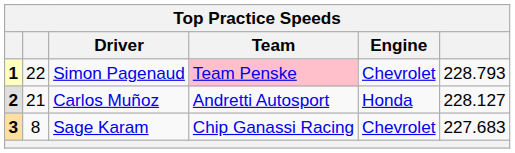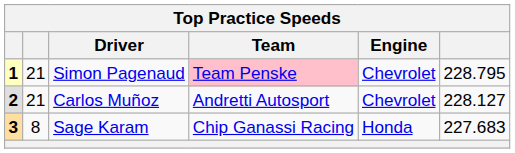Simon Pagenaud | column 2: 22 -> 21
Simon Pagenaud | column 6: 228.793 -> 228.795
Carlos Muñoz | Engine: Honda -> Chevrolet
Sage Karam | Engine: Chevrolet -> Honda
